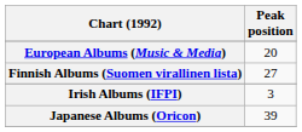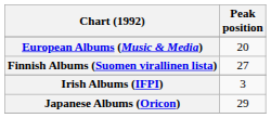Japanese Albums (Oricon) | Peak position: 39 -> 29
